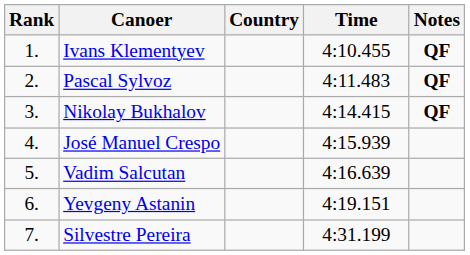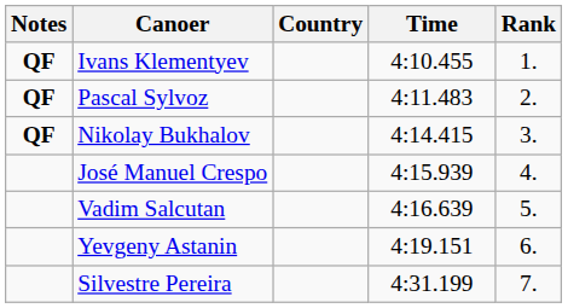columns swapped: Rank <-> Notes
